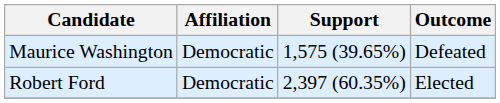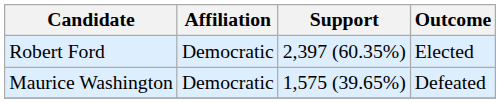rows swapped: Robert Ford <-> Maurice Washington
